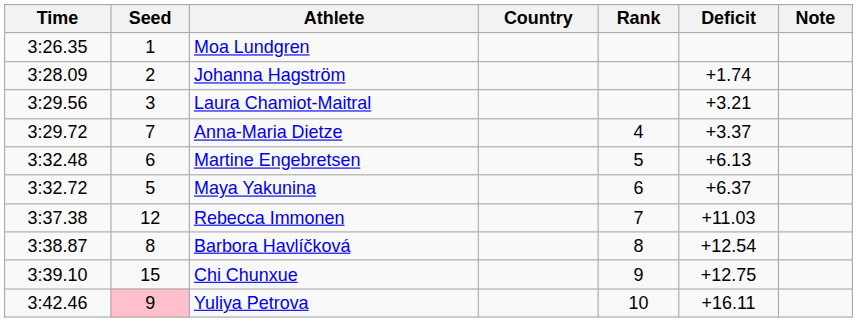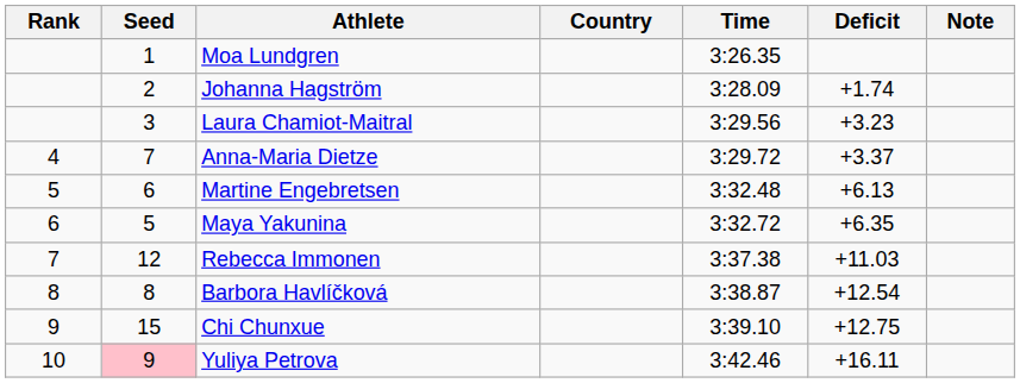columns swapped: Rank <-> Time
Laura Chamiot-Maitral | Deficit: +3.21 -> +3.23
Maya Yakunina | Deficit: +6.37 -> +6.35
